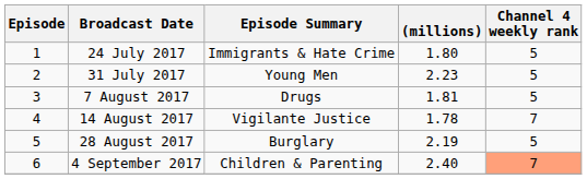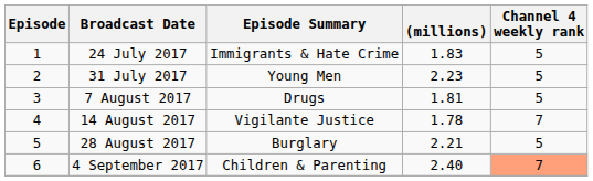24 July 2017 | (millions): 1.80 -> 1.83
28 August 2017 | (millions): 2.19 -> 2.21
